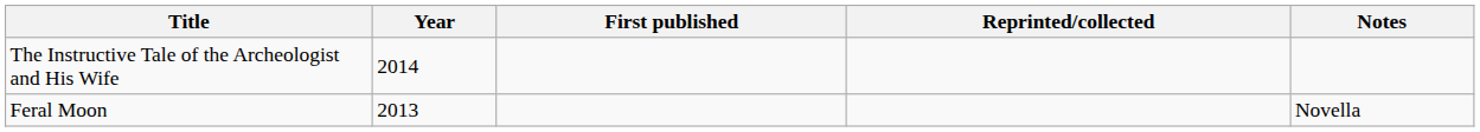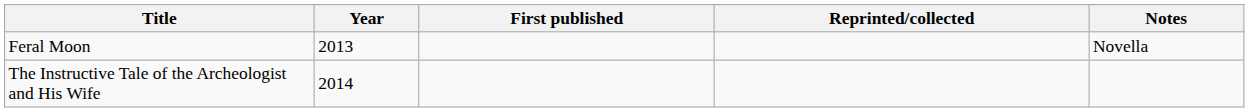rows swapped: Feral Moon <-> The Instructive Tale of the Archeologist and His Wife
